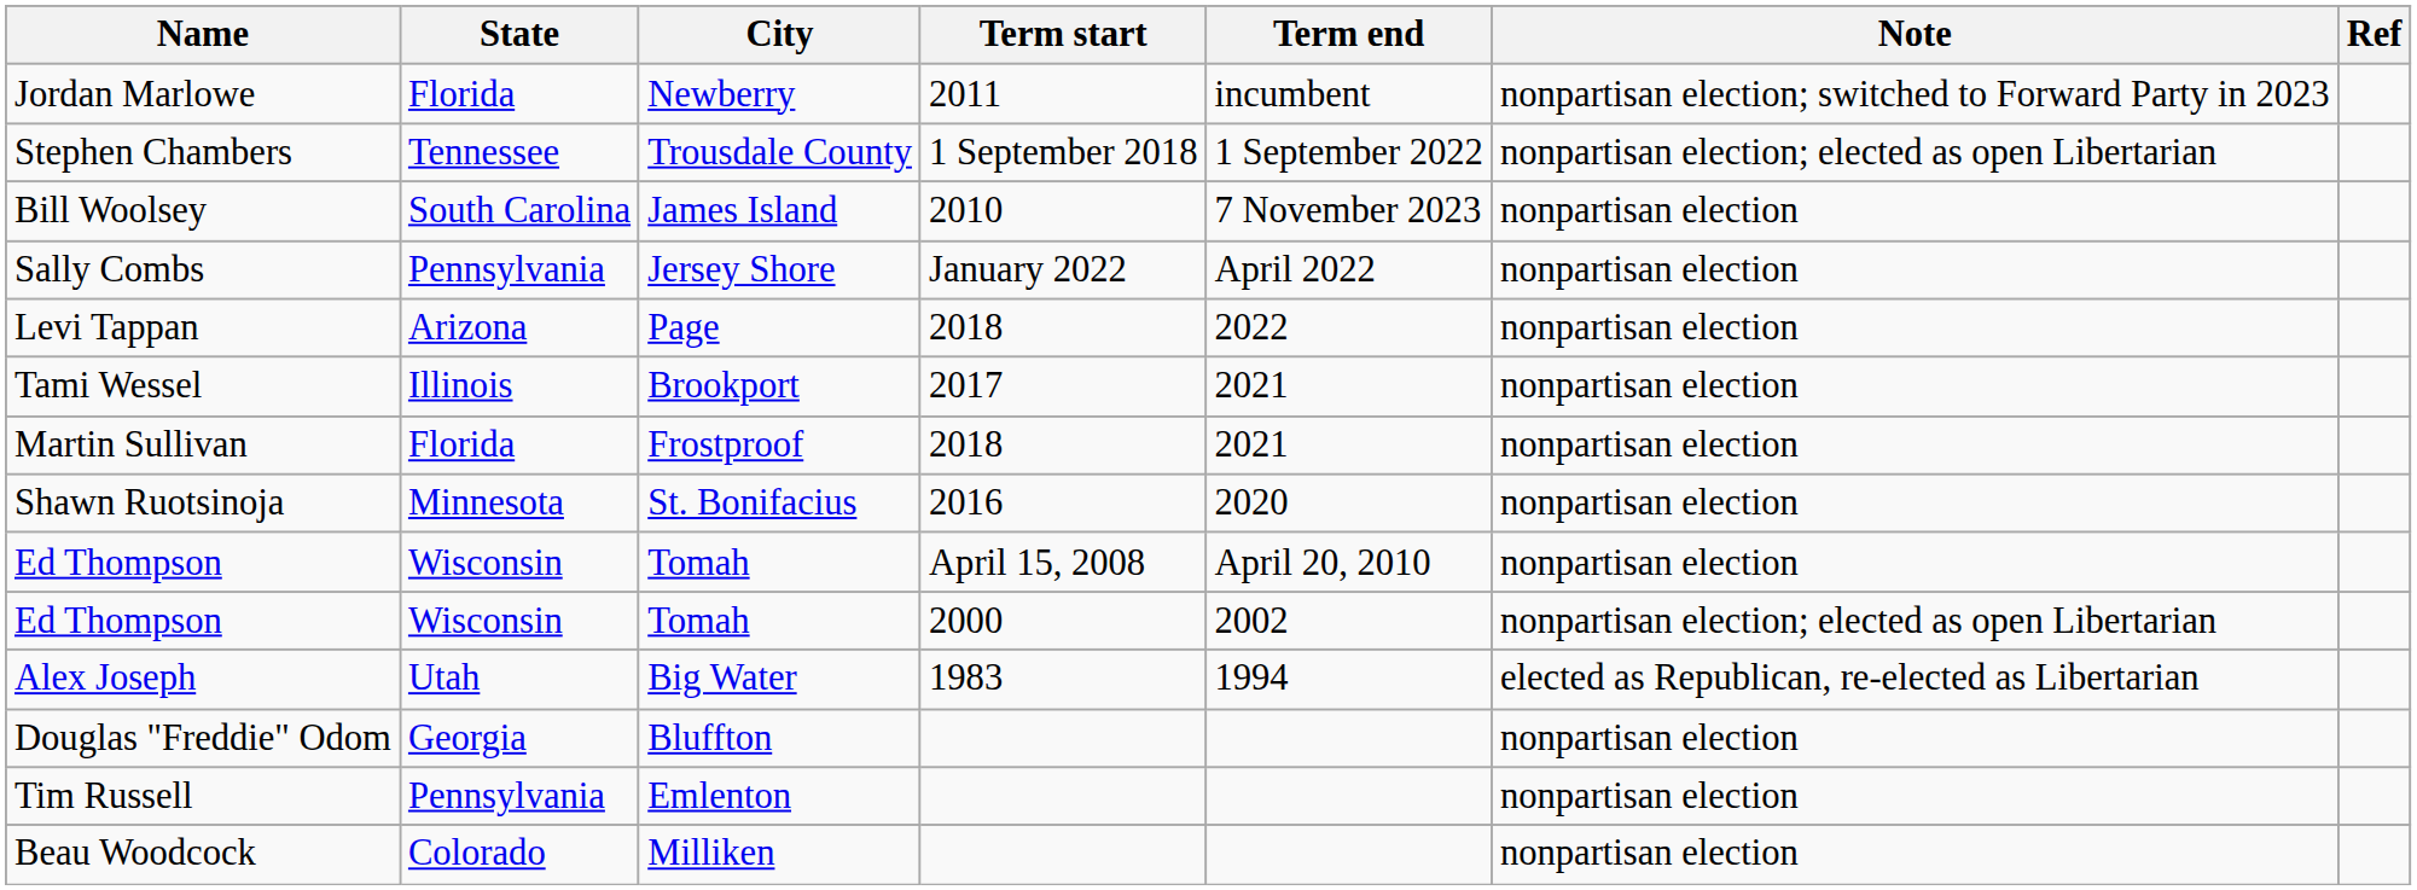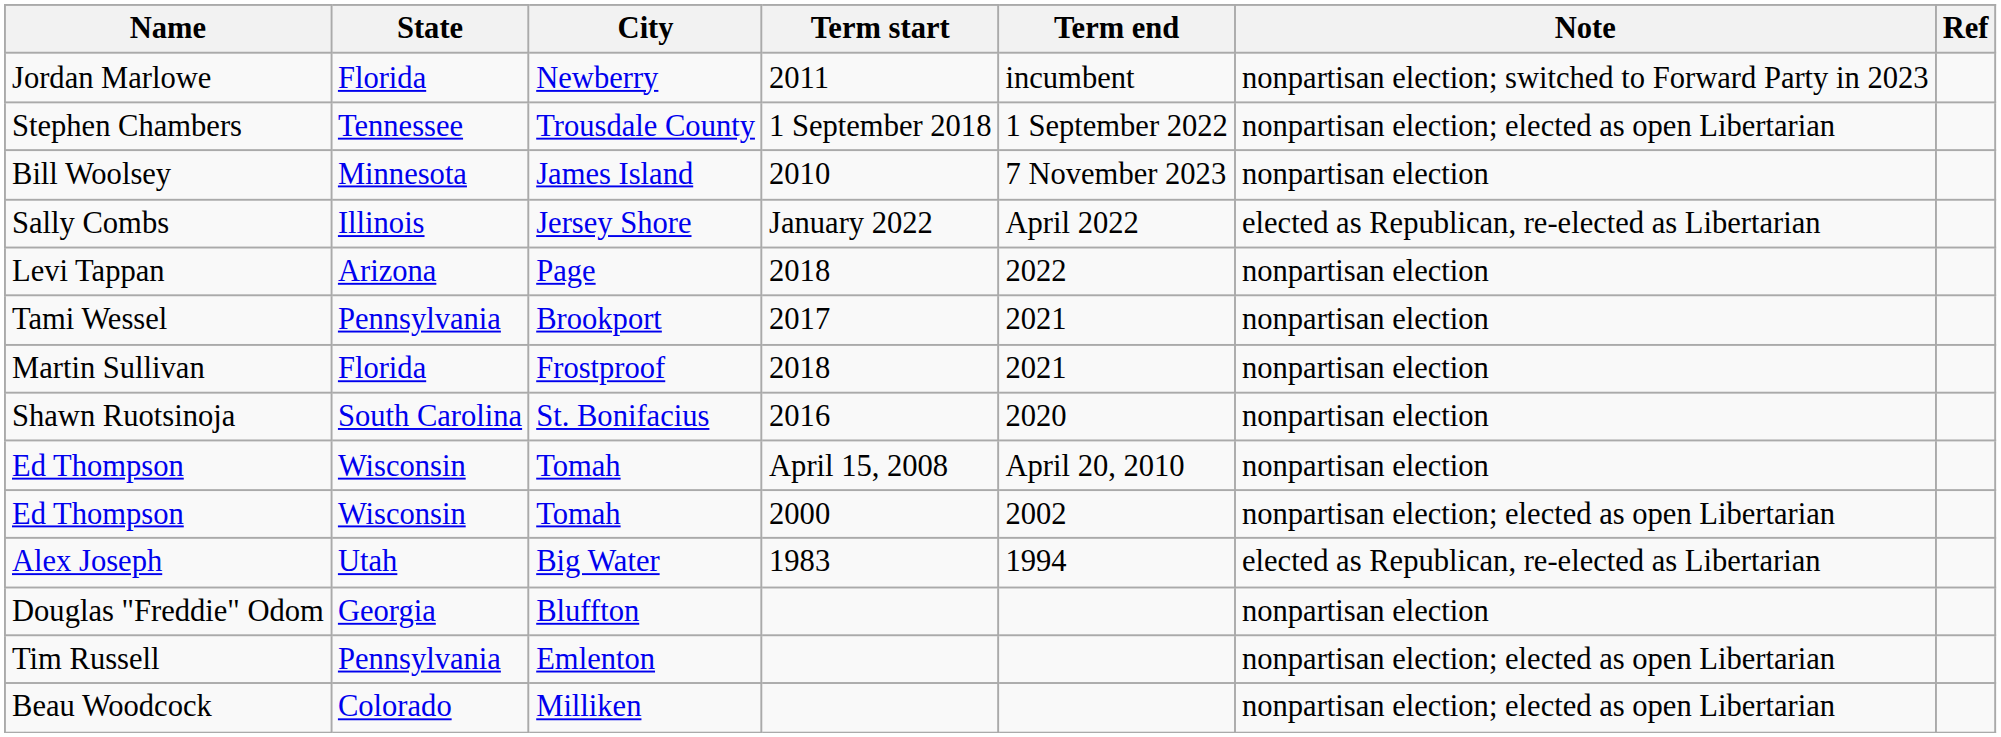Bill Woolsey | State: South Carolina -> Minnesota
Sally Combs | State: Pennsylvania -> Illinois
Sally Combs | Note: nonpartisan election -> elected as Republican, re-elected as Libertarian
Tami Wessel | State: Illinois -> Pennsylvania
Shawn Ruotsinoja | State: Minnesota -> South Carolina
Tim Russell | Note: nonpartisan election -> nonpartisan election; elected as open Libertarian
Beau Woodcock | Note: nonpartisan election -> nonpartisan election; elected as open Libertarian
